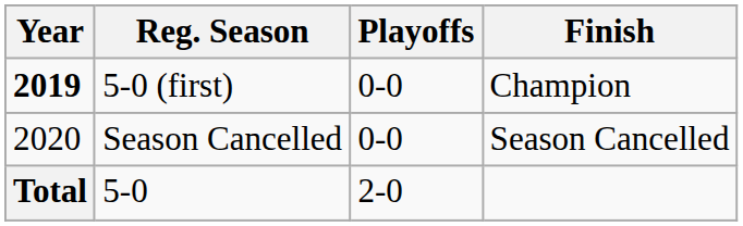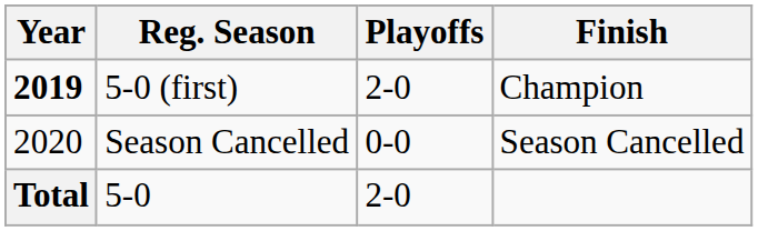5-0 (first) | Playoffs: 0-0 -> 2-0
